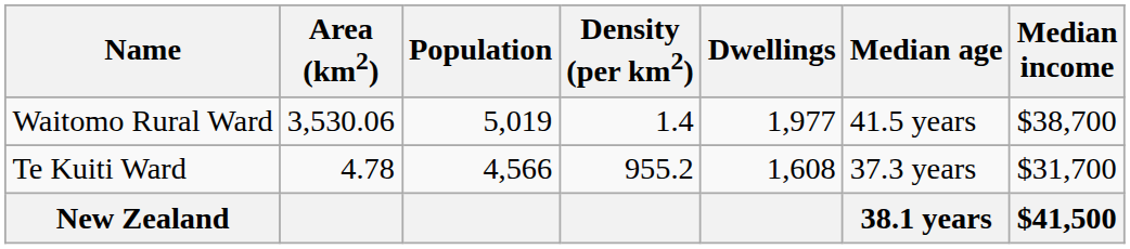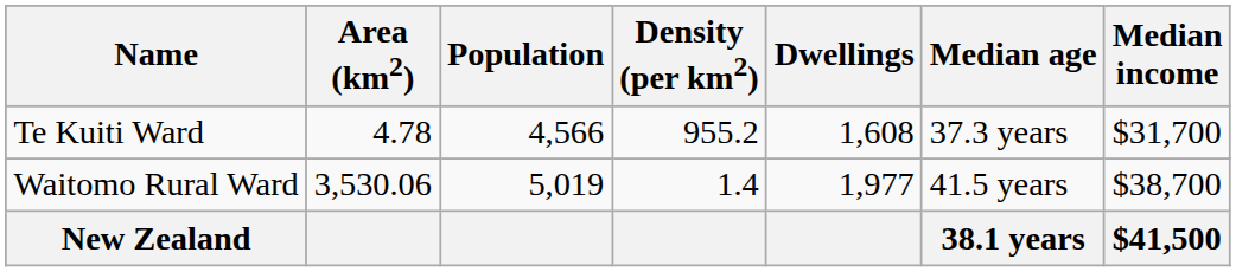rows swapped: Waitomo Rural Ward <-> Te Kuiti Ward
